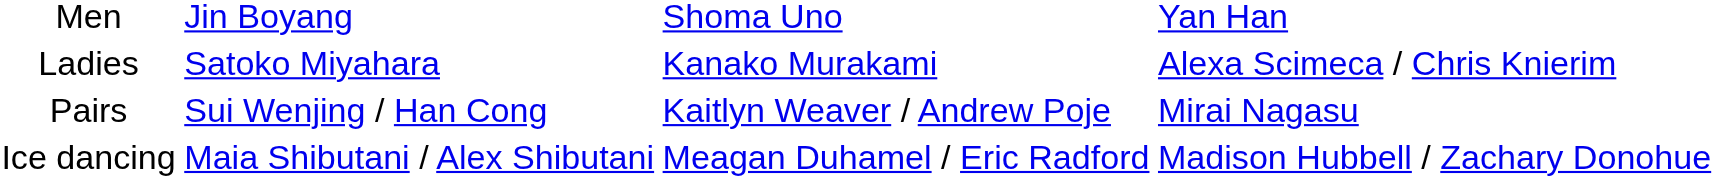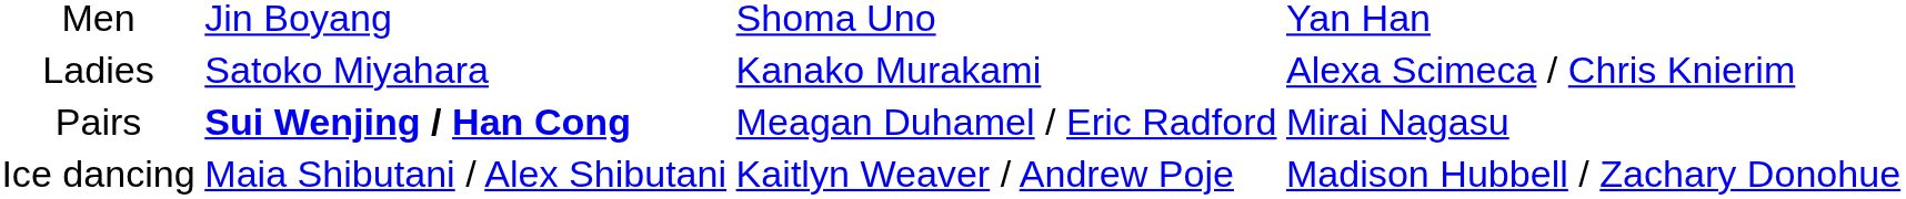Pairs | column 2: normal -> bold
Pairs | column 3: Kaitlyn Weaver / Andrew Poje -> Meagan Duhamel / Eric Radford
Ice dancing | column 3: Meagan Duhamel / Eric Radford -> Kaitlyn Weaver / Andrew Poje
